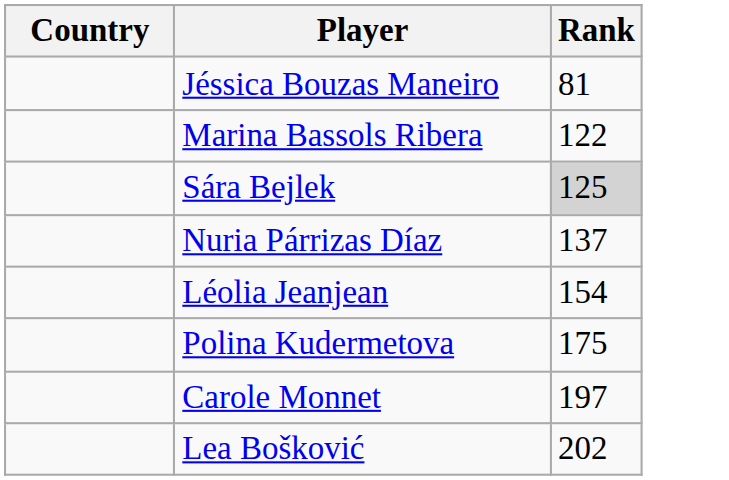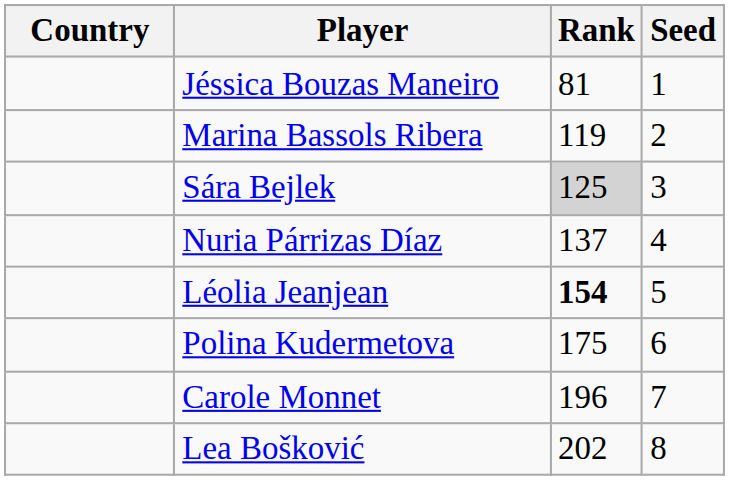+ column: Seed | 1 | 2 | 3 | 4 | 5 | 6 | 7 | 8
Marina Bassols Ribera | Rank: 122 -> 119
Léolia Jeanjean | Rank: normal -> bold
Carole Monnet | Rank: 197 -> 196
